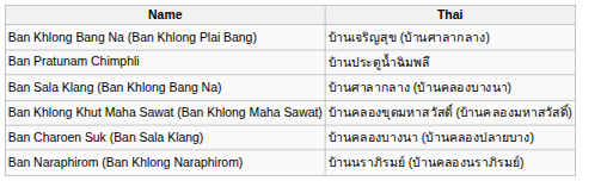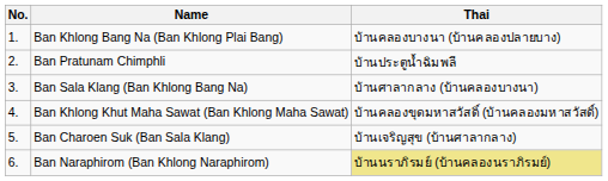+ column: No. | 1. | 2. | 3. | 4. | 5. | 6.
Ban Khlong Bang Na (Ban Khlong Plai Bang) | Thai: บ้านเจริญสุข (บ้านศาลากลาง) -> บ้านคลองบางนา (บ้านคลองปลายบาง)
Ban Charoen Suk (Ban Sala Klang) | Thai: บ้านคลองบางนา (บ้านคลองปลายบาง) -> บ้านเจริญสุข (บ้านศาลากลาง)
Ban Naraphirom (Ban Khlong Naraphirom) | Thai: no background -> khaki background
